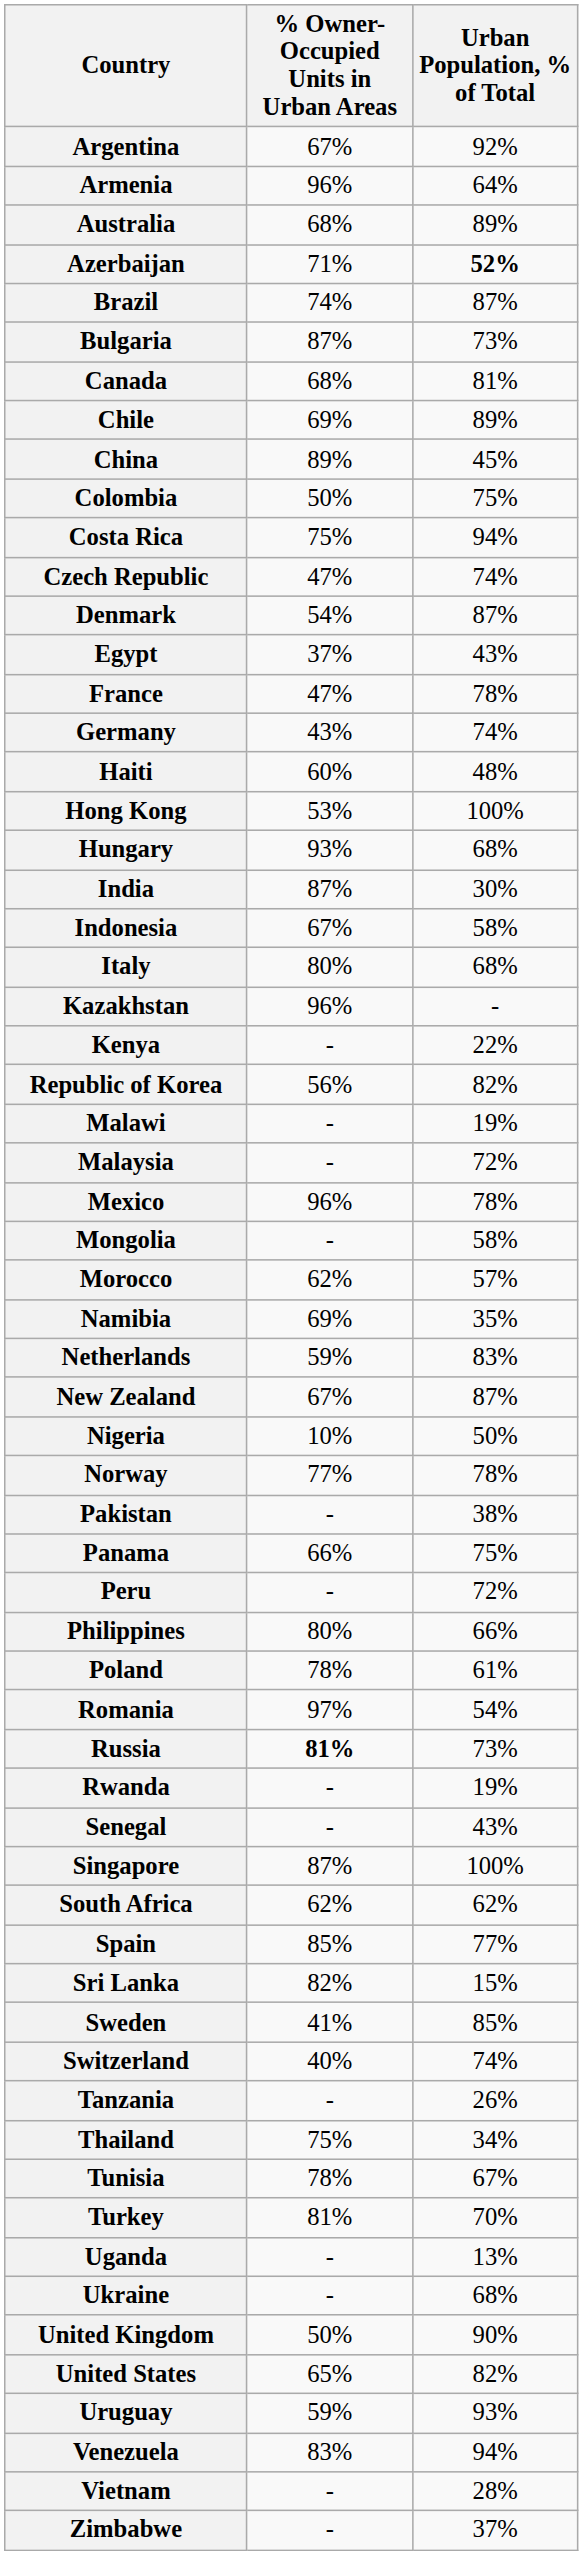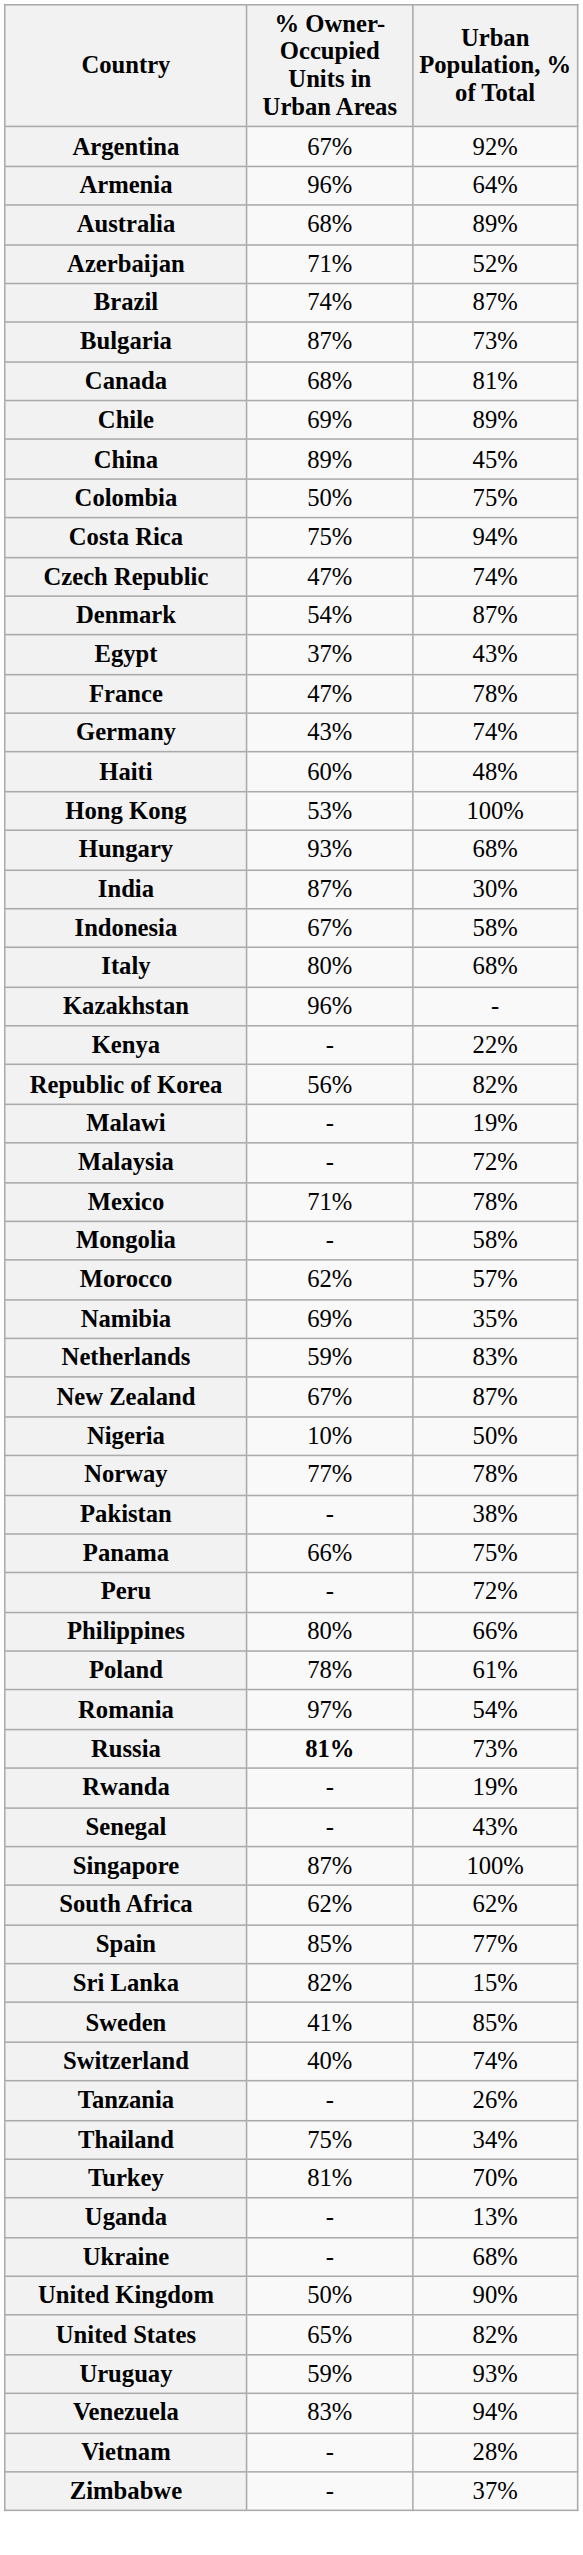Azerbaijan | Urban Population, % of Total: bold -> normal
Mexico | % Owner-Occupied Units in Urban Areas: 96% -> 71%
- row: Tunisia | 78% | 67%
